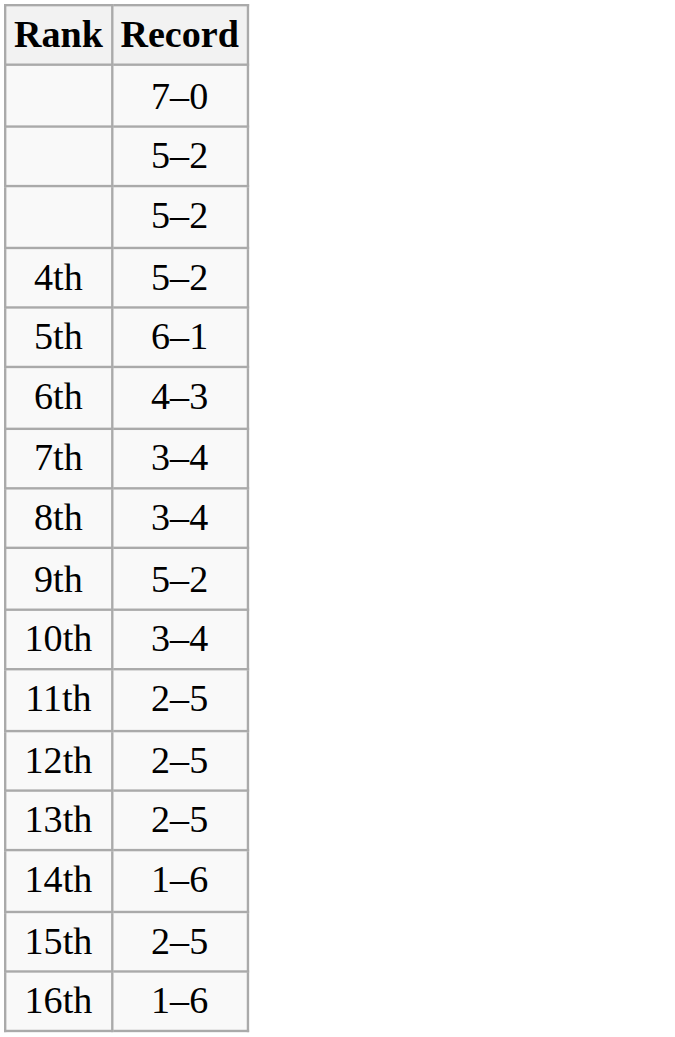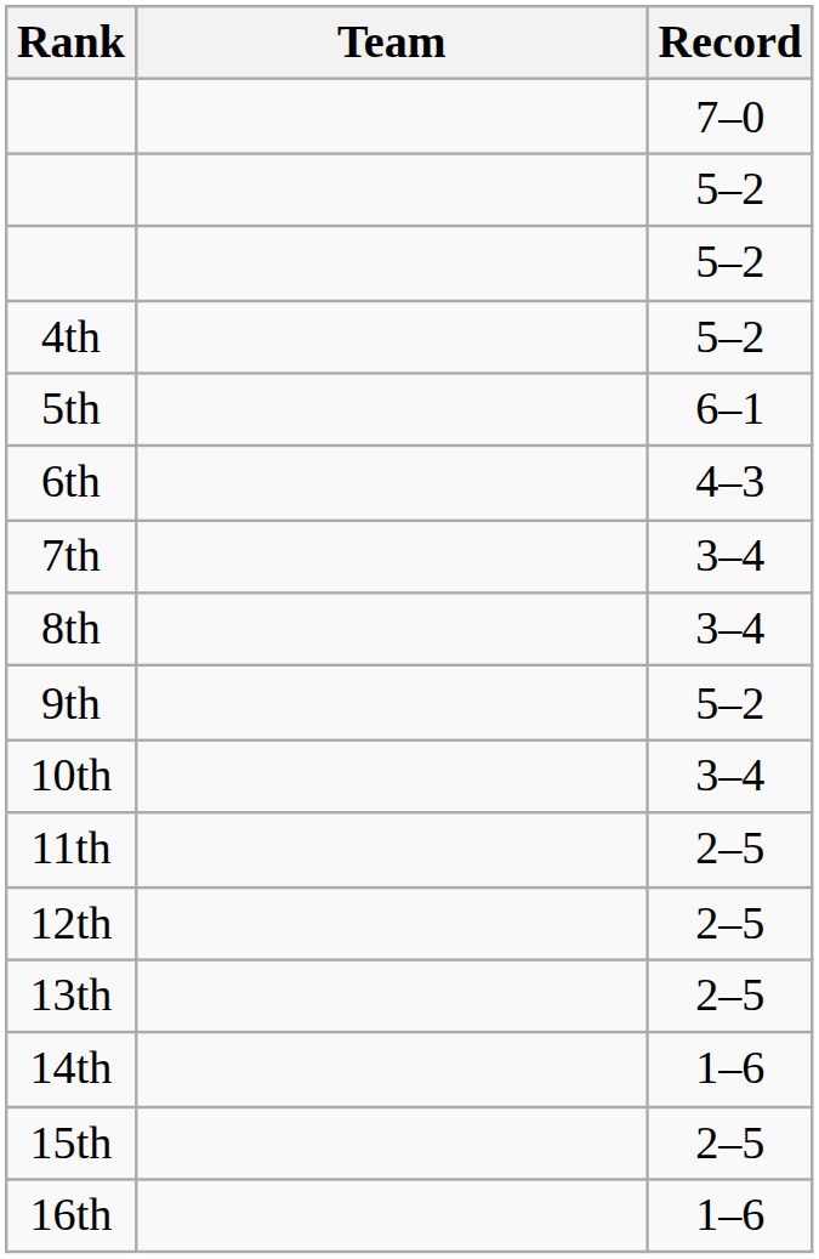+ column: Team
